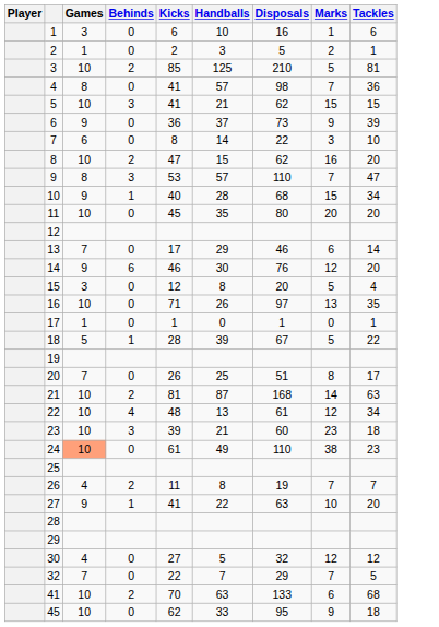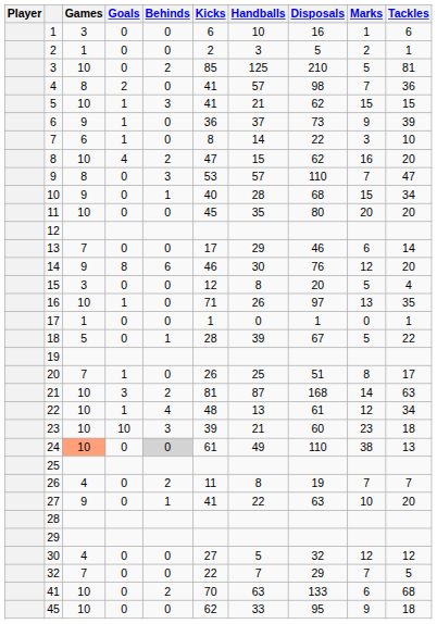+ column: Goals | 0 | 0 | 0 | 2 | 1 | 1 | 1 | 4 | 0 | 0 | 0 | 0 | 8 | 0 | 1 | 0 | 0 | 1 | 3 | 1 | 10 | 0 | 0 | 0 | 0 | 0 | 0 | 0
24 | Behinds: no background -> lightgrey background
24 | Tackles: 23 -> 13
